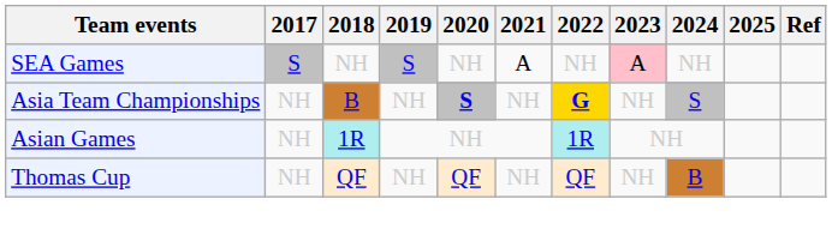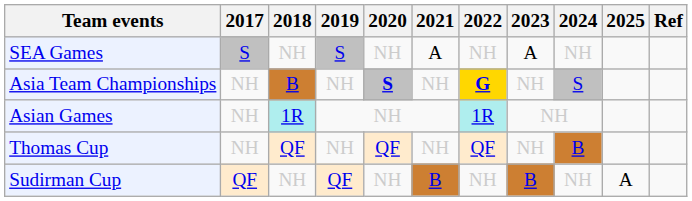SEA Games | 2023: pink background -> no background
+ row: Sudirman Cup | QF | NH | QF | NH | B | NH | B | NH | A
